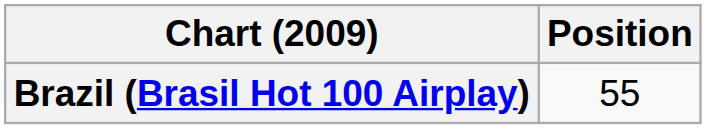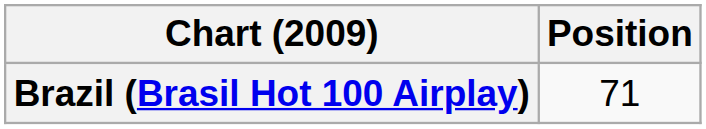Brazil (Brasil Hot 100 Airplay) | Position: 55 -> 71
